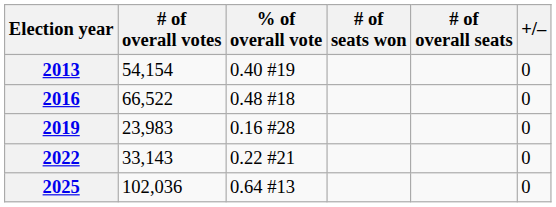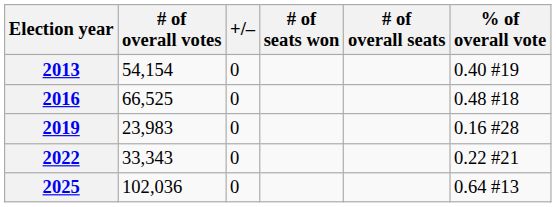columns swapped: % of overall vote <-> +/–
2016 | # of overall votes: 66,522 -> 66,525
2022 | # of overall votes: 33,143 -> 33,343
